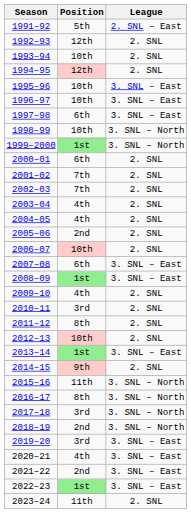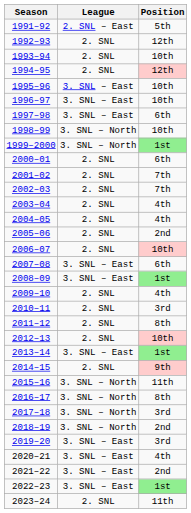columns swapped: League <-> Position
